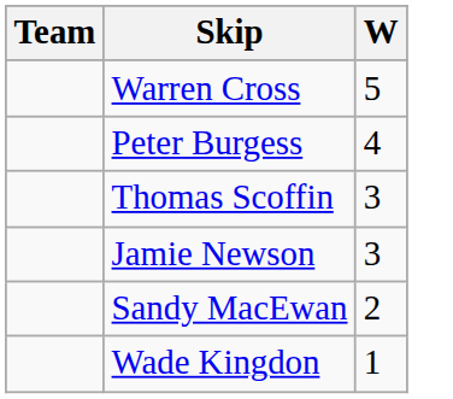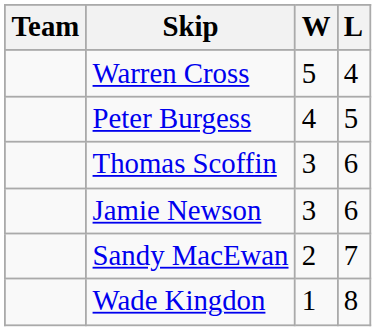+ column: L | 4 | 5 | 6 | 6 | 7 | 8
